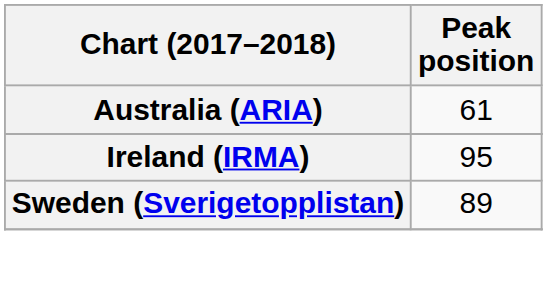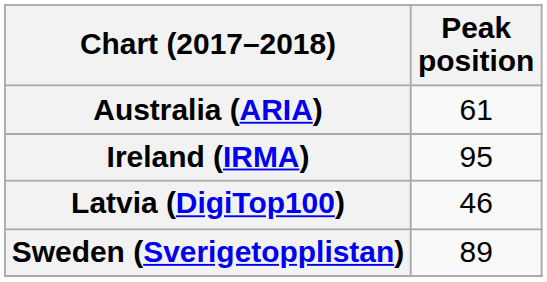+ row: Latvia (DigiTop100) | 46
